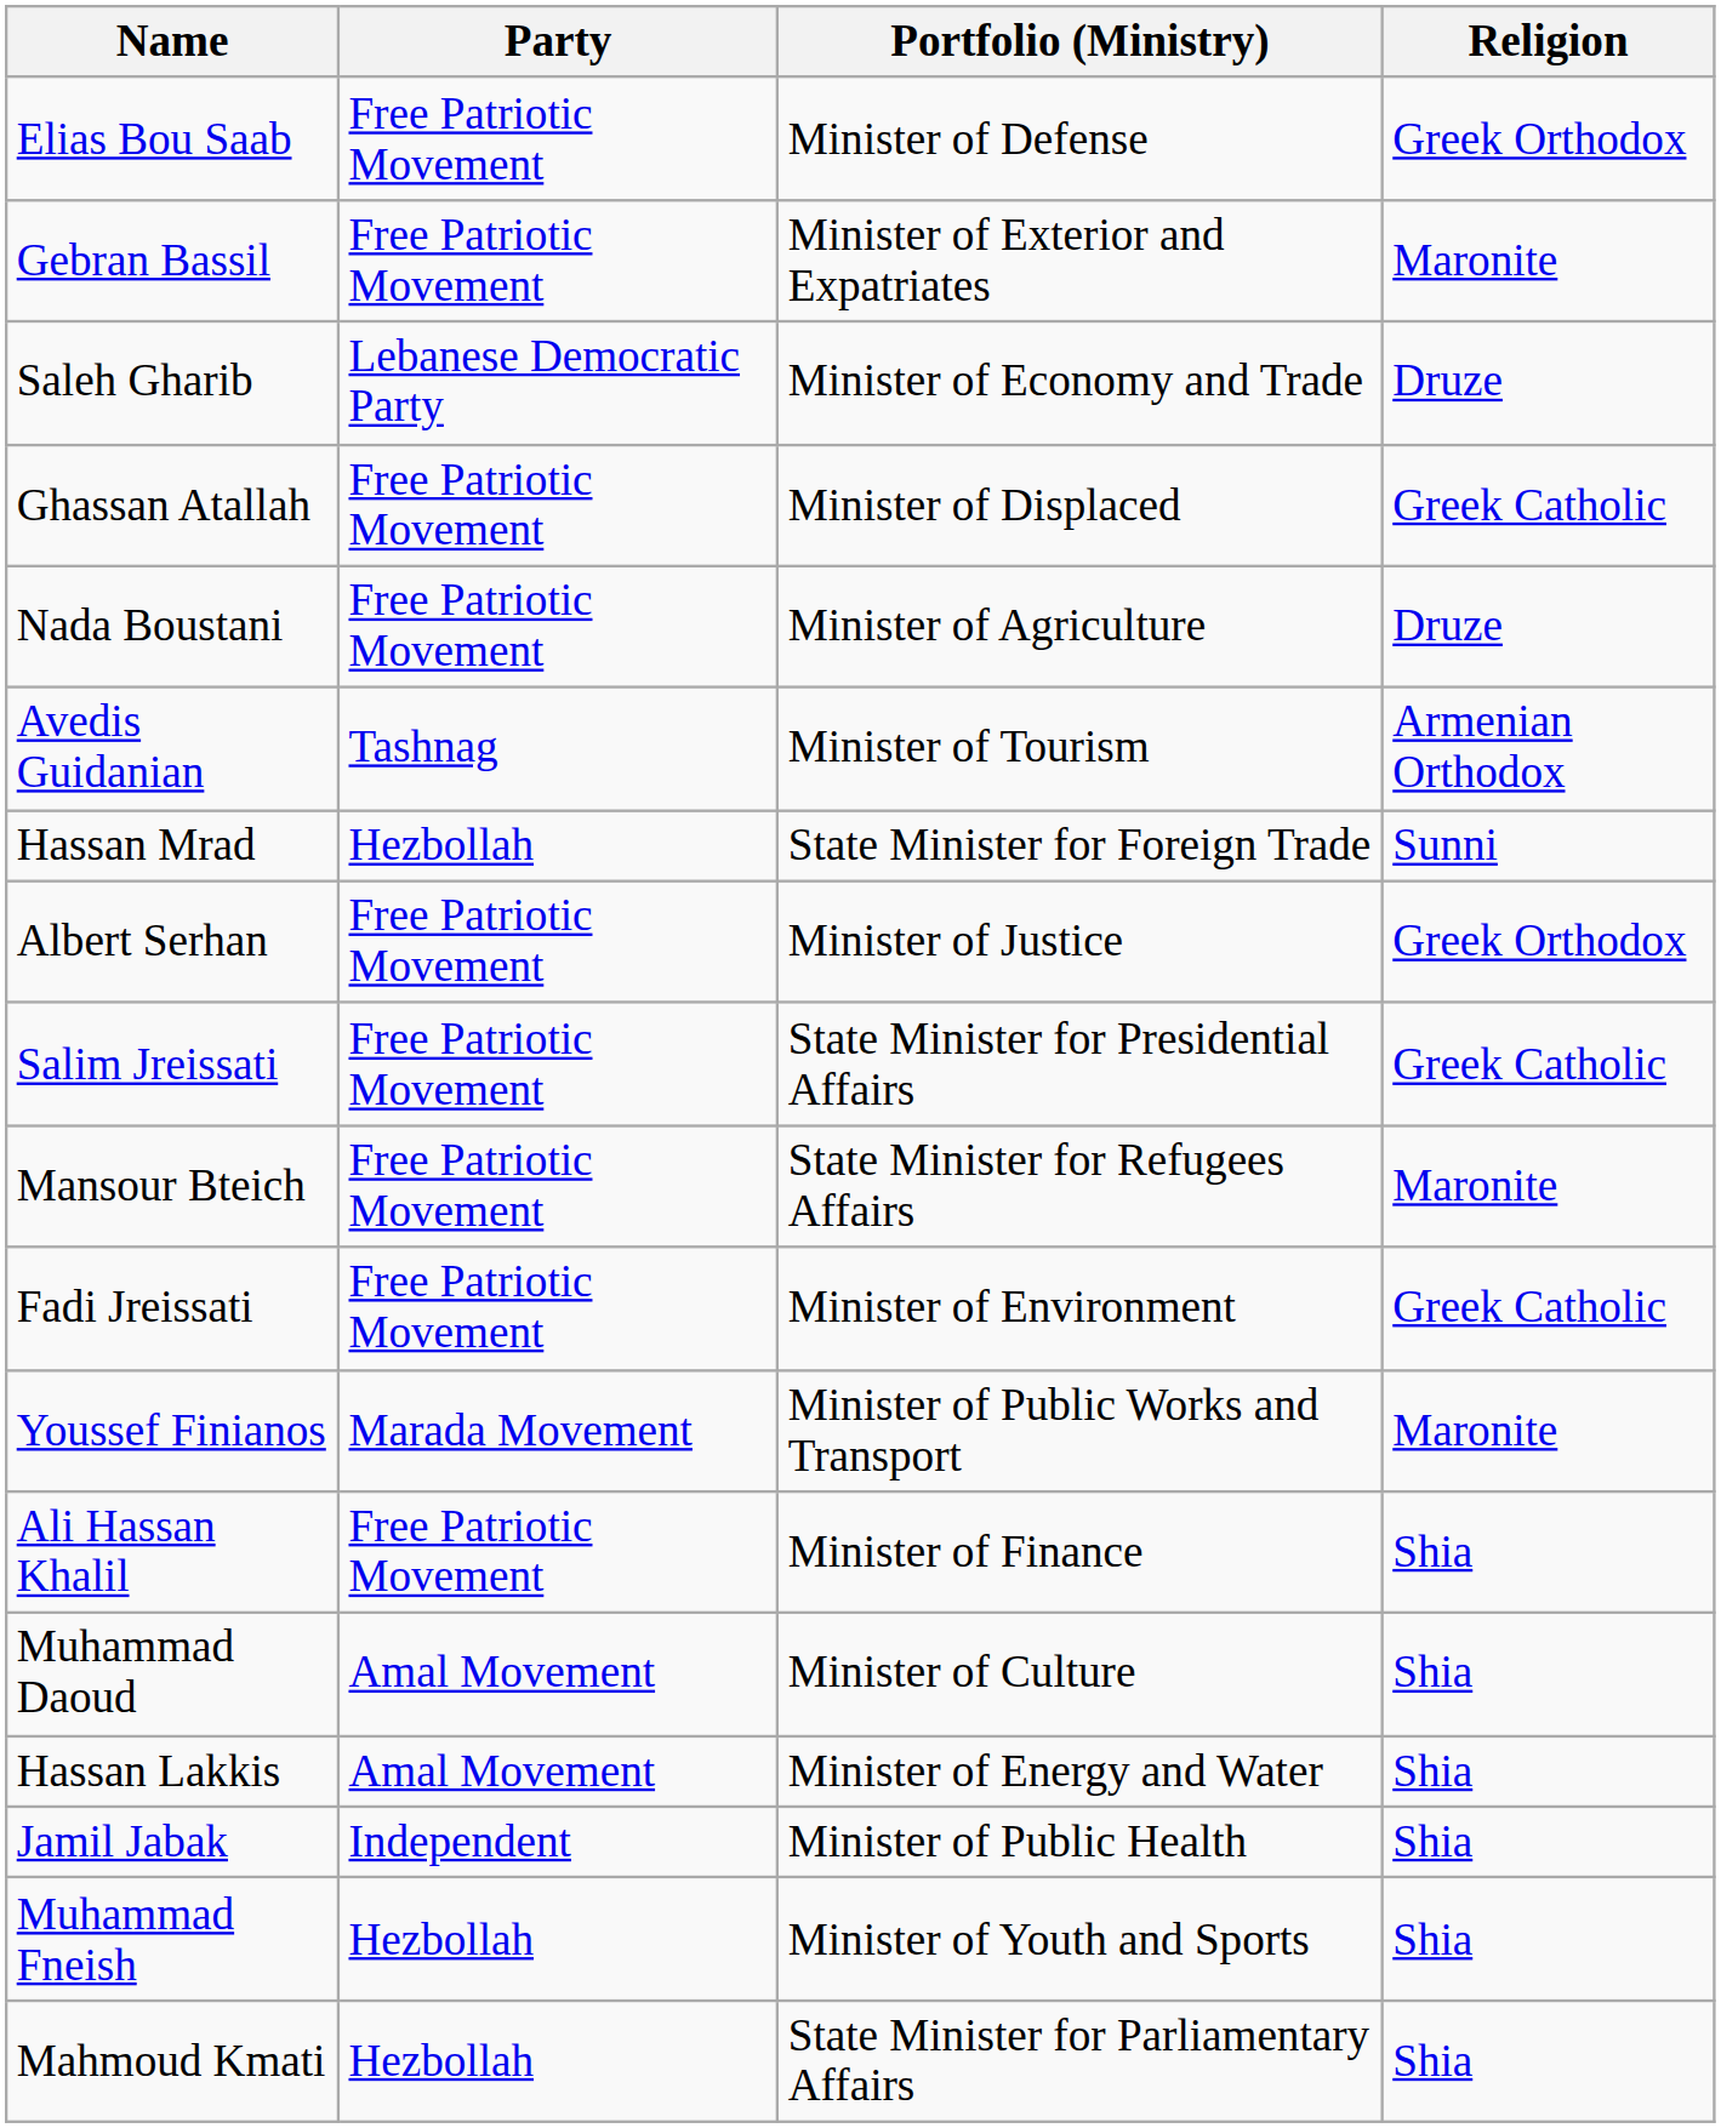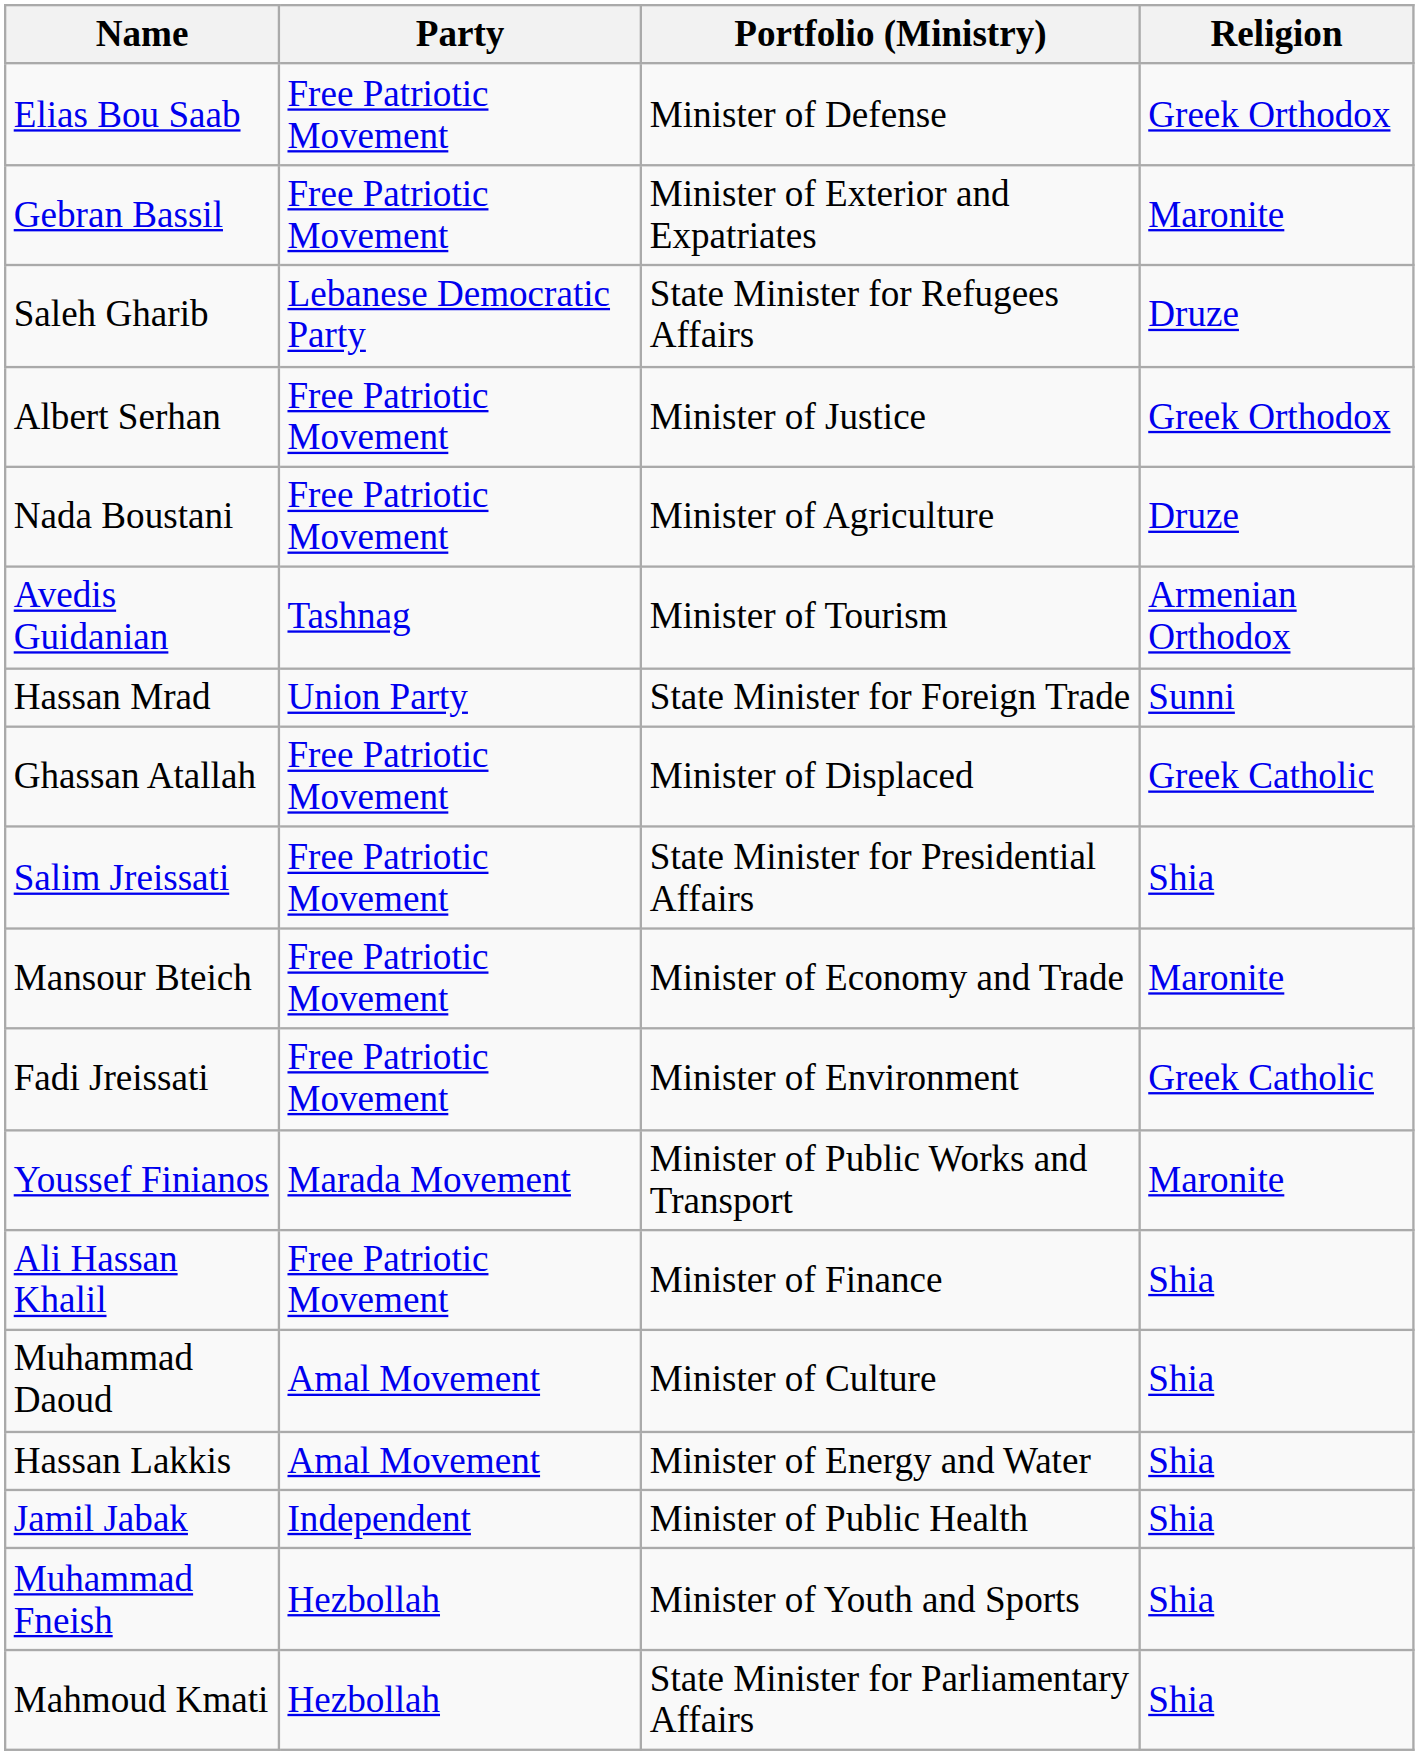Saleh Gharib | Portfolio (Ministry): Minister of Economy and Trade -> State Minister for Refugees Affairs
rows swapped: Ghassan Atallah <-> Albert Serhan
Hassan Mrad | Party: Hezbollah -> Union Party
Salim Jreissati | Religion: Greek Catholic -> Shia
Mansour Bteich | Portfolio (Ministry): State Minister for Refugees Affairs -> Minister of Economy and Trade
